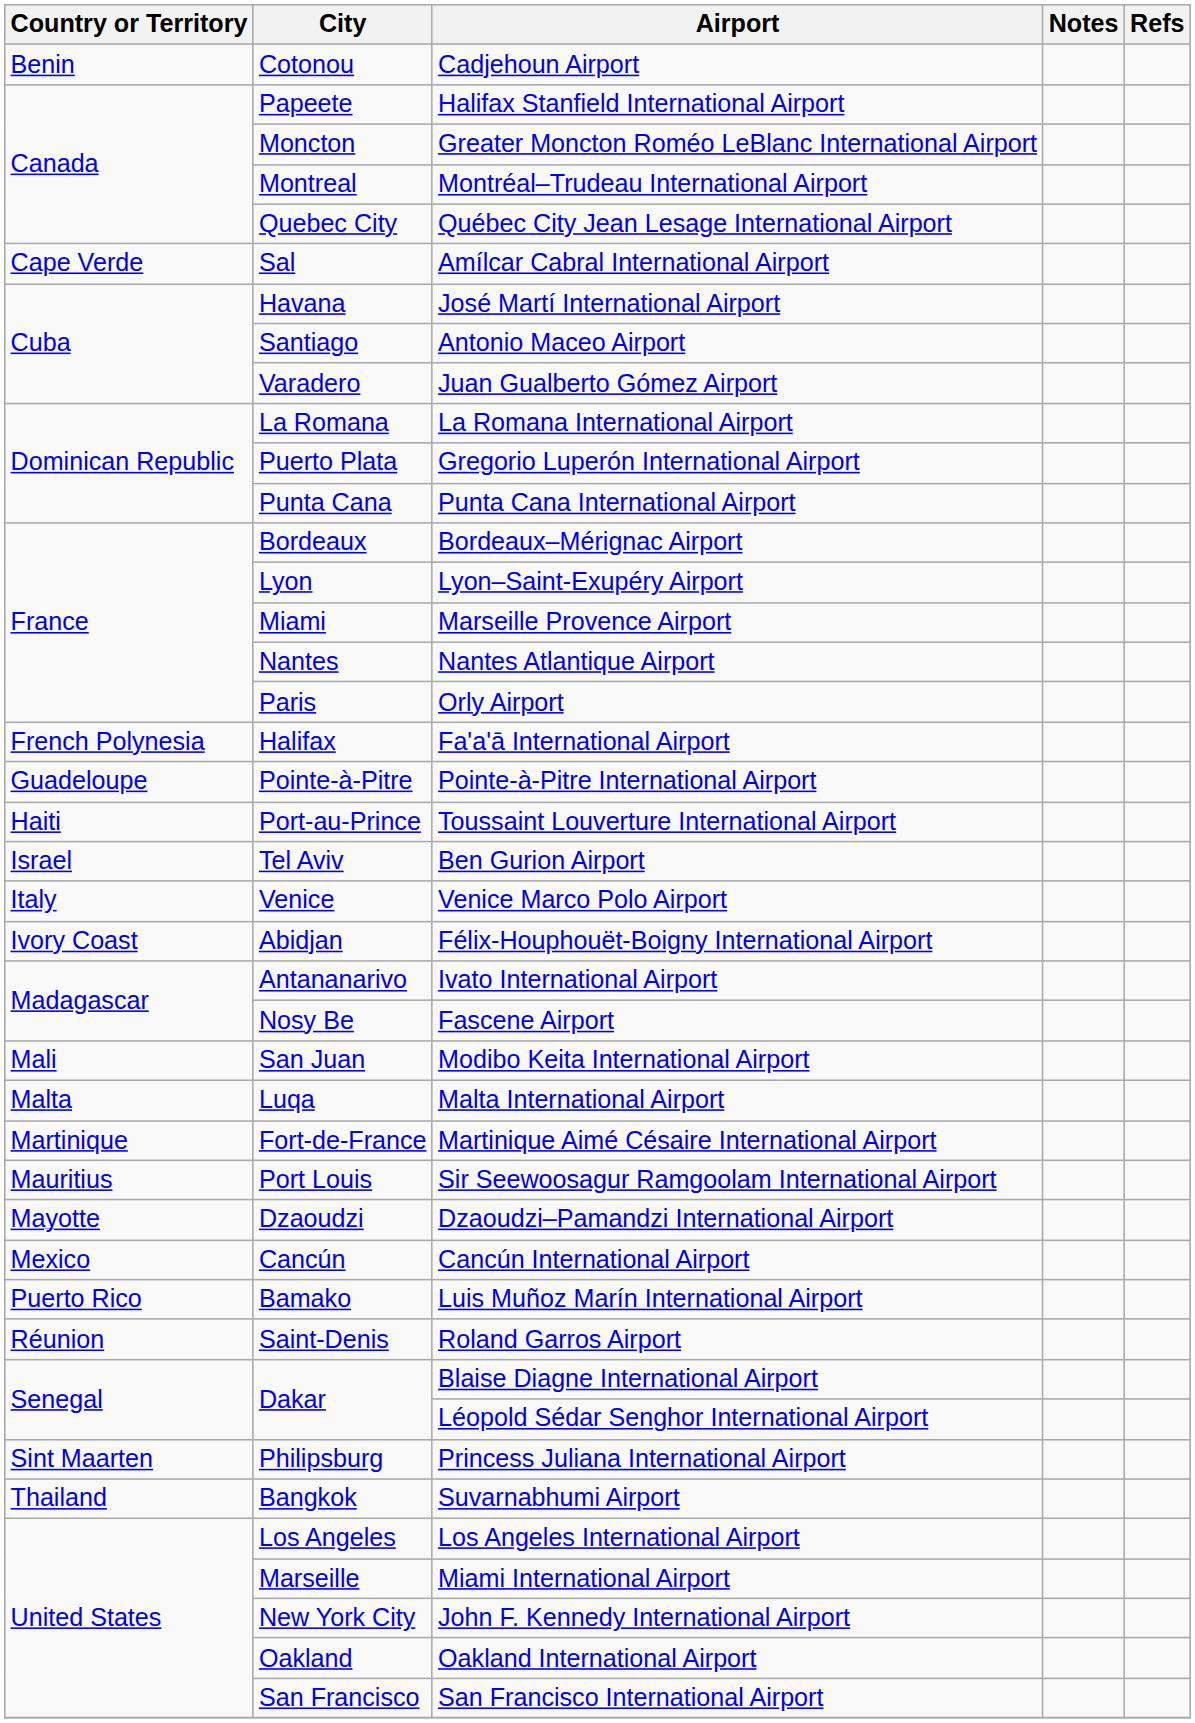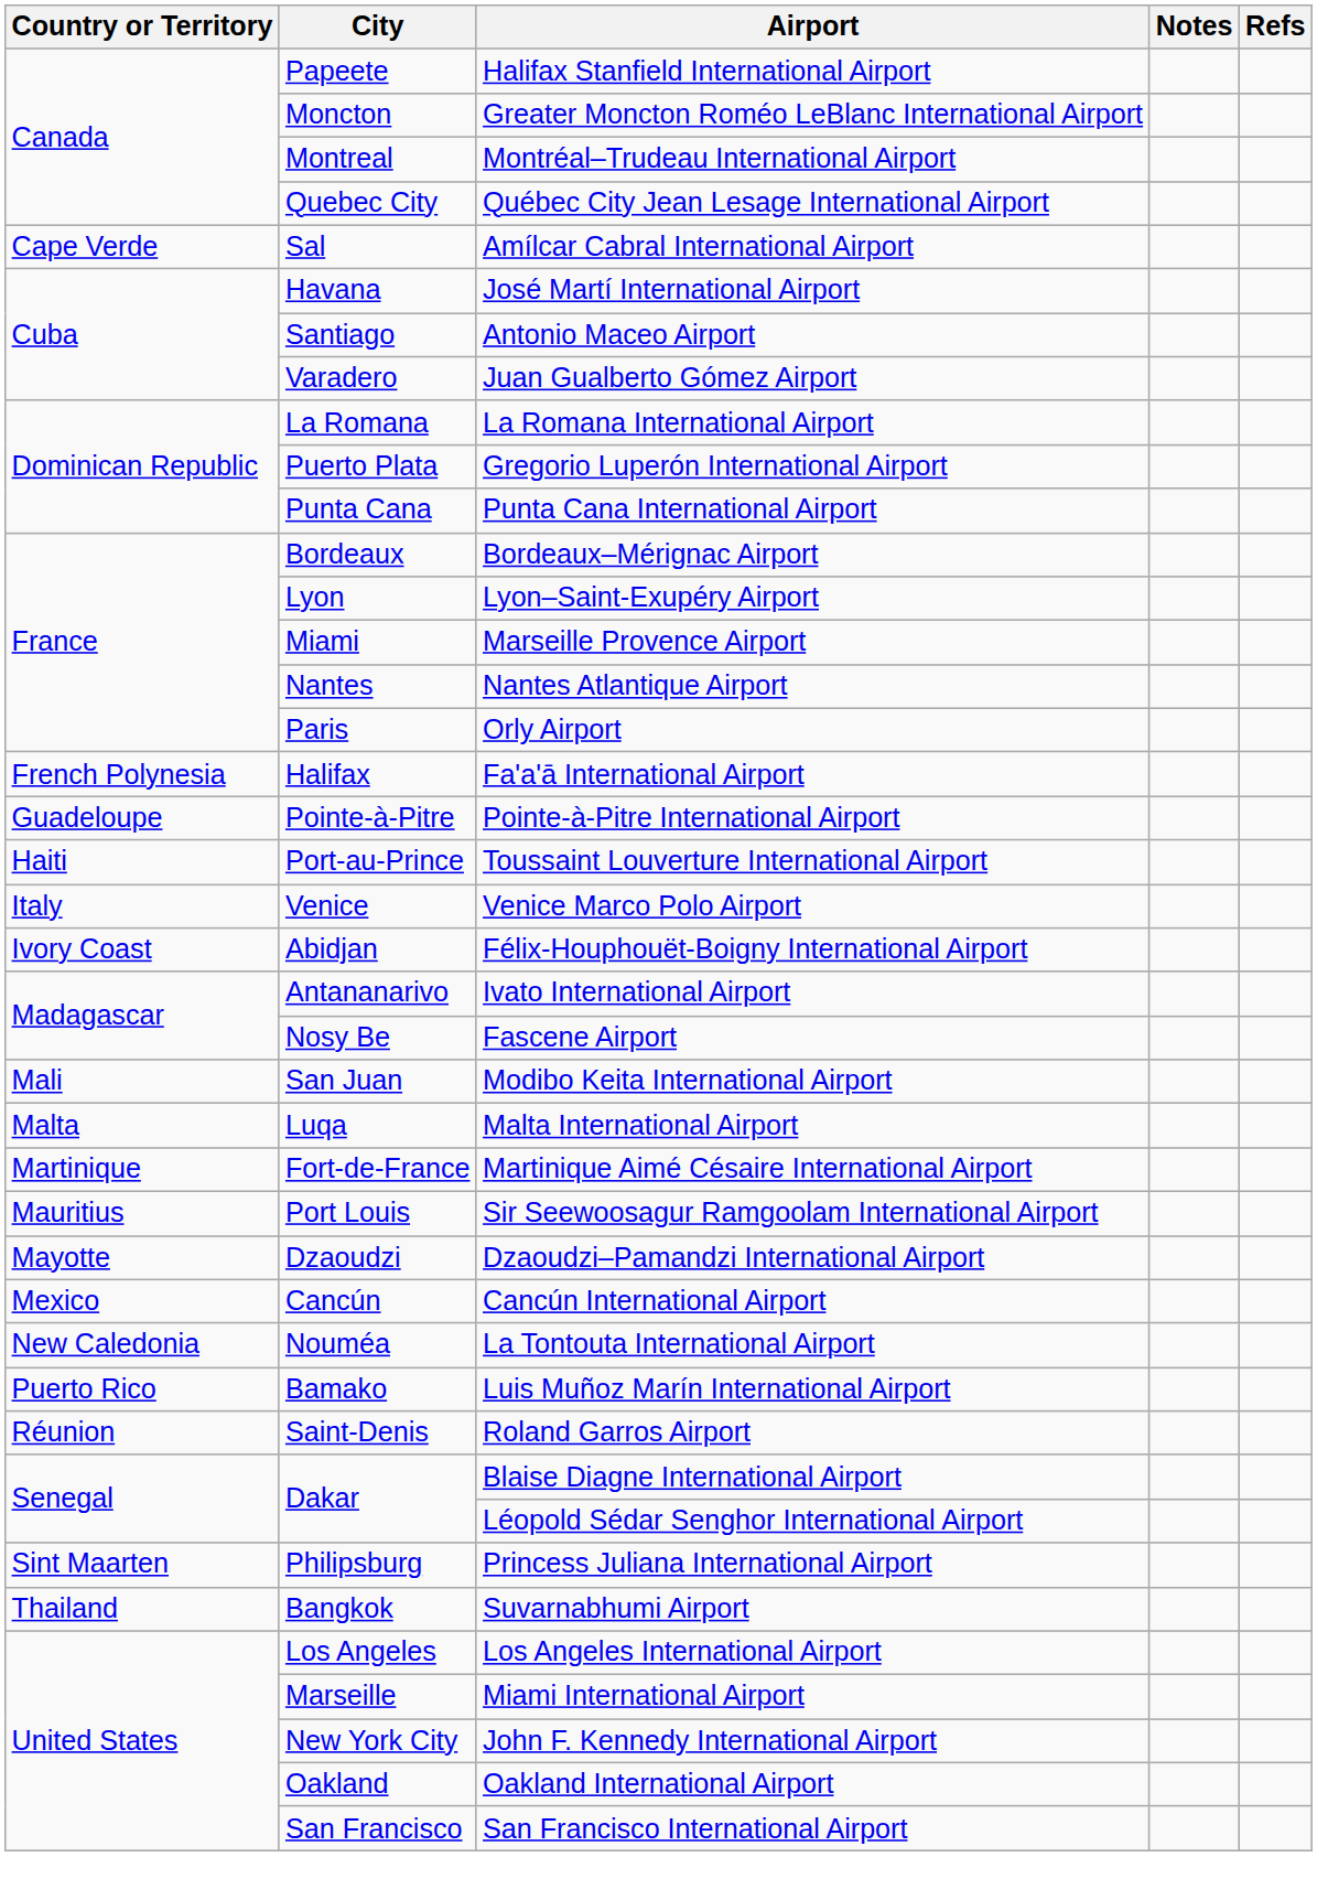- row: Benin | Cotonou | Cadjehoun Airport
- row: Israel | Tel Aviv | Ben Gurion Airport
+ row: New Caledonia | Nouméa | La Tontouta International Airport
